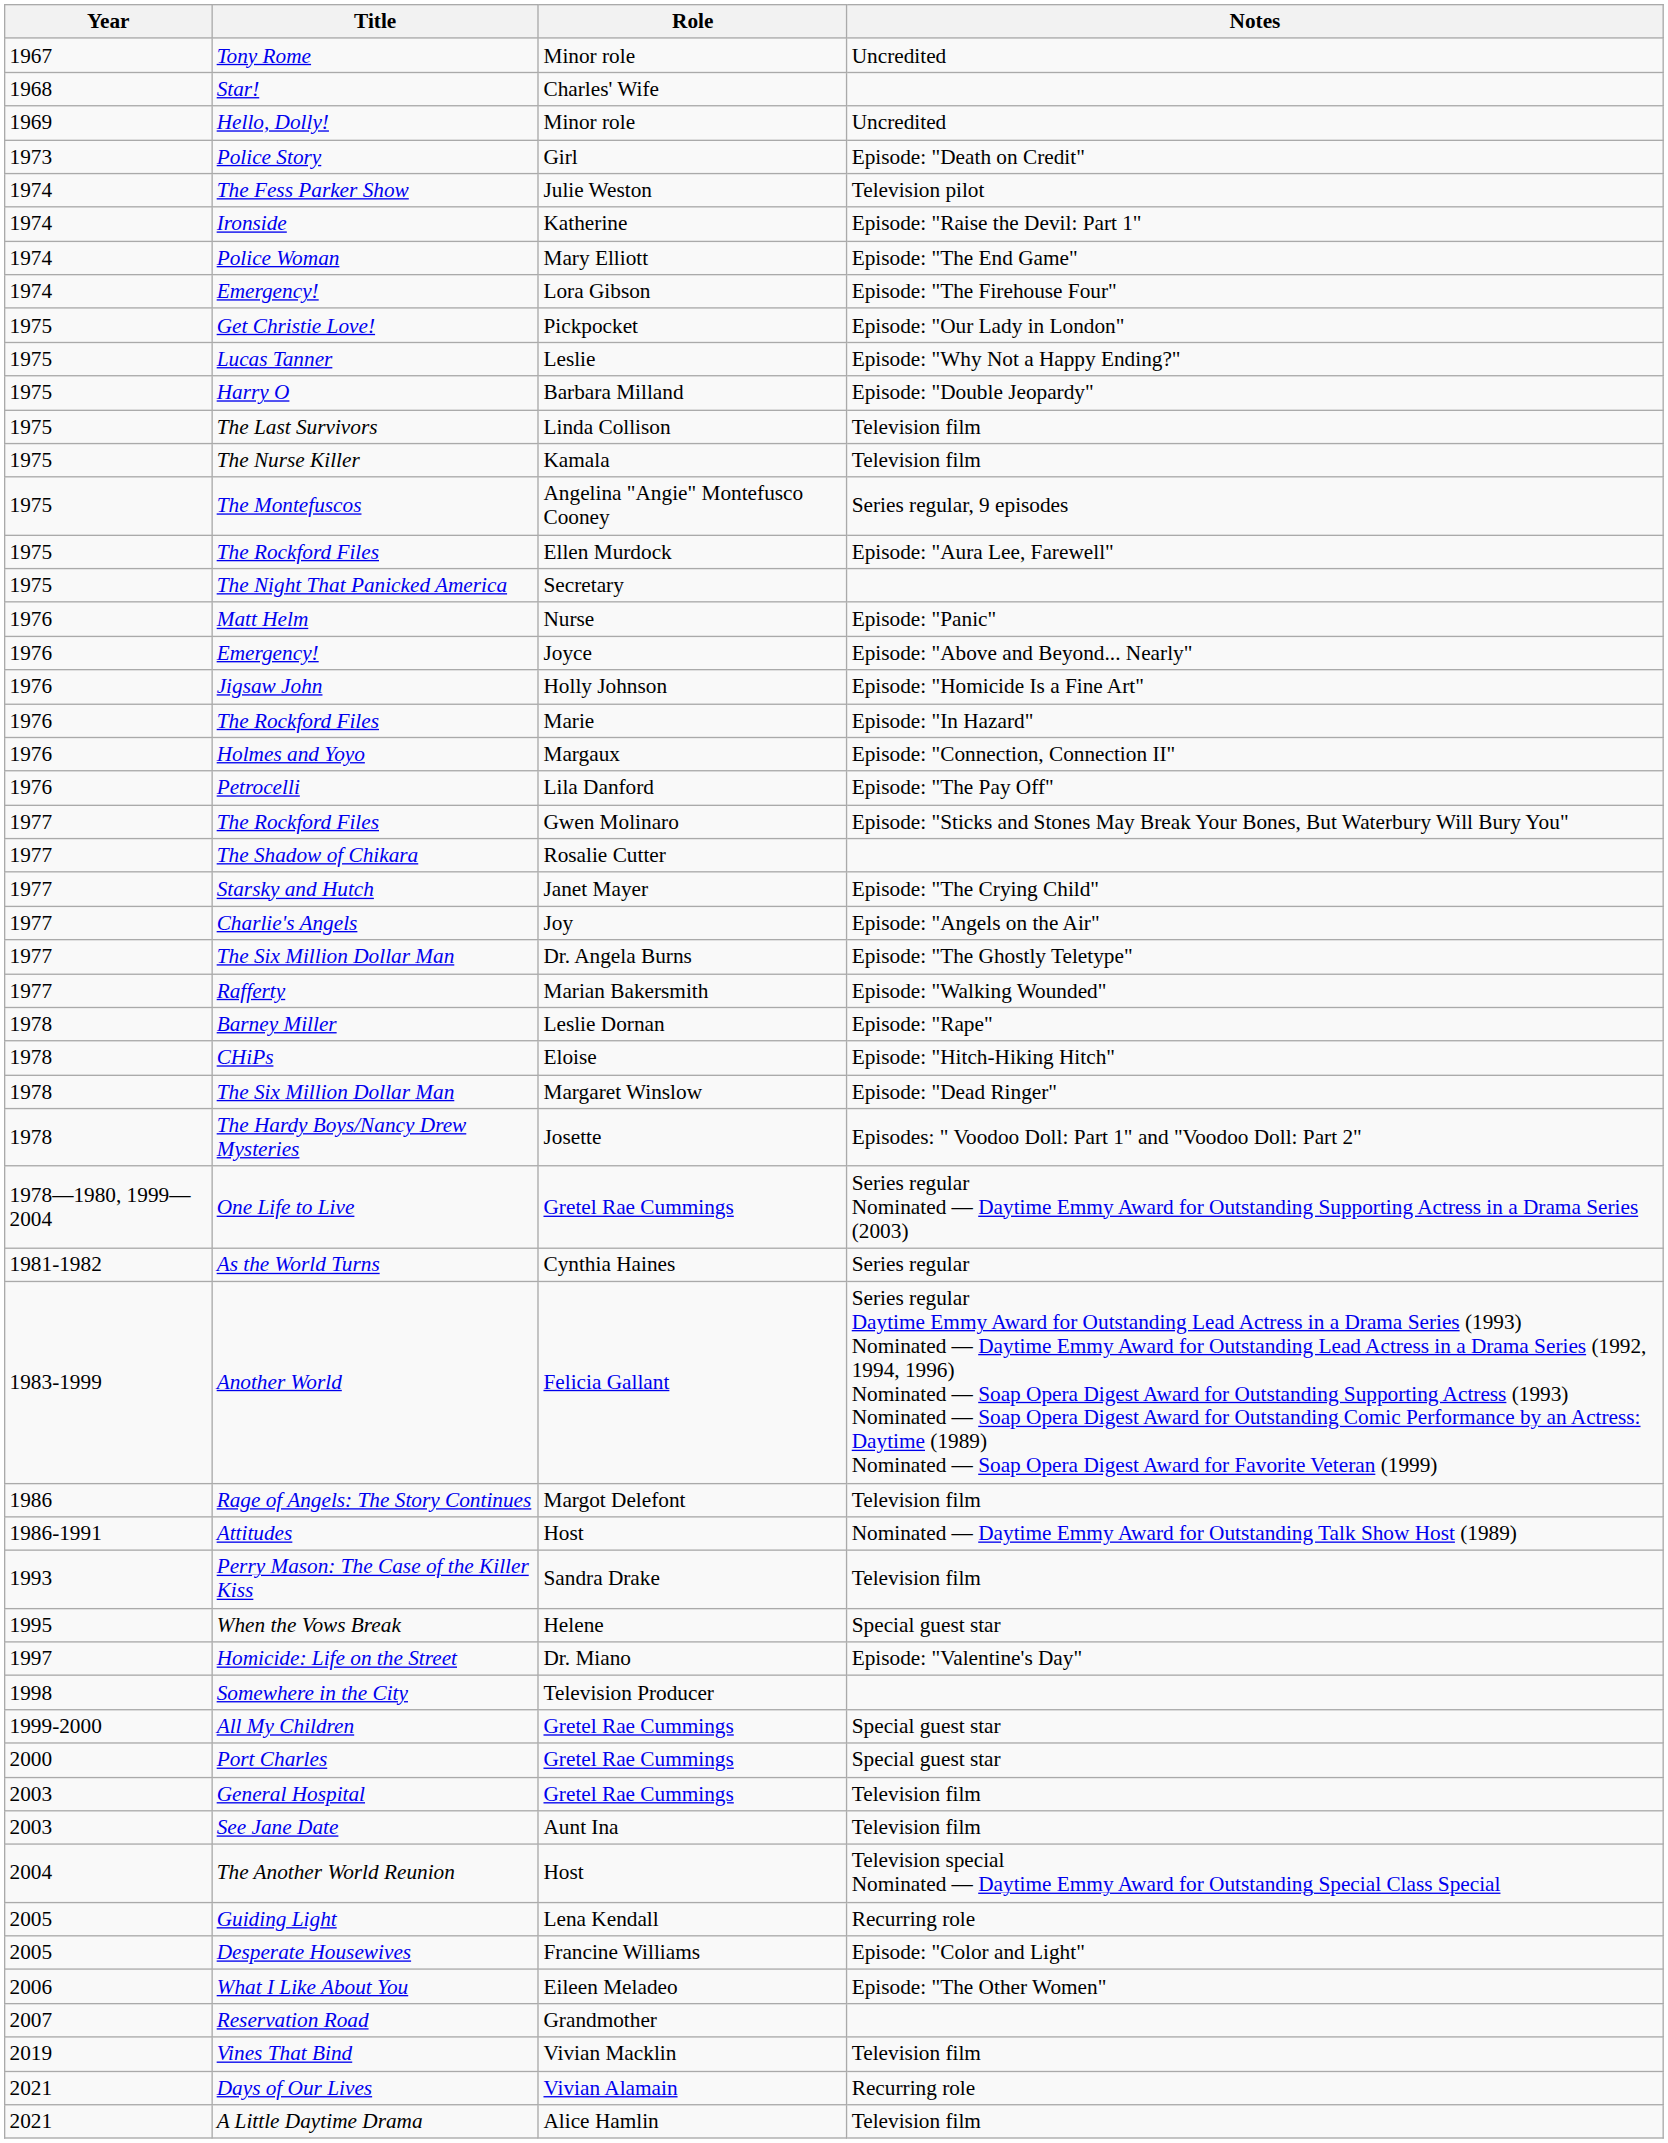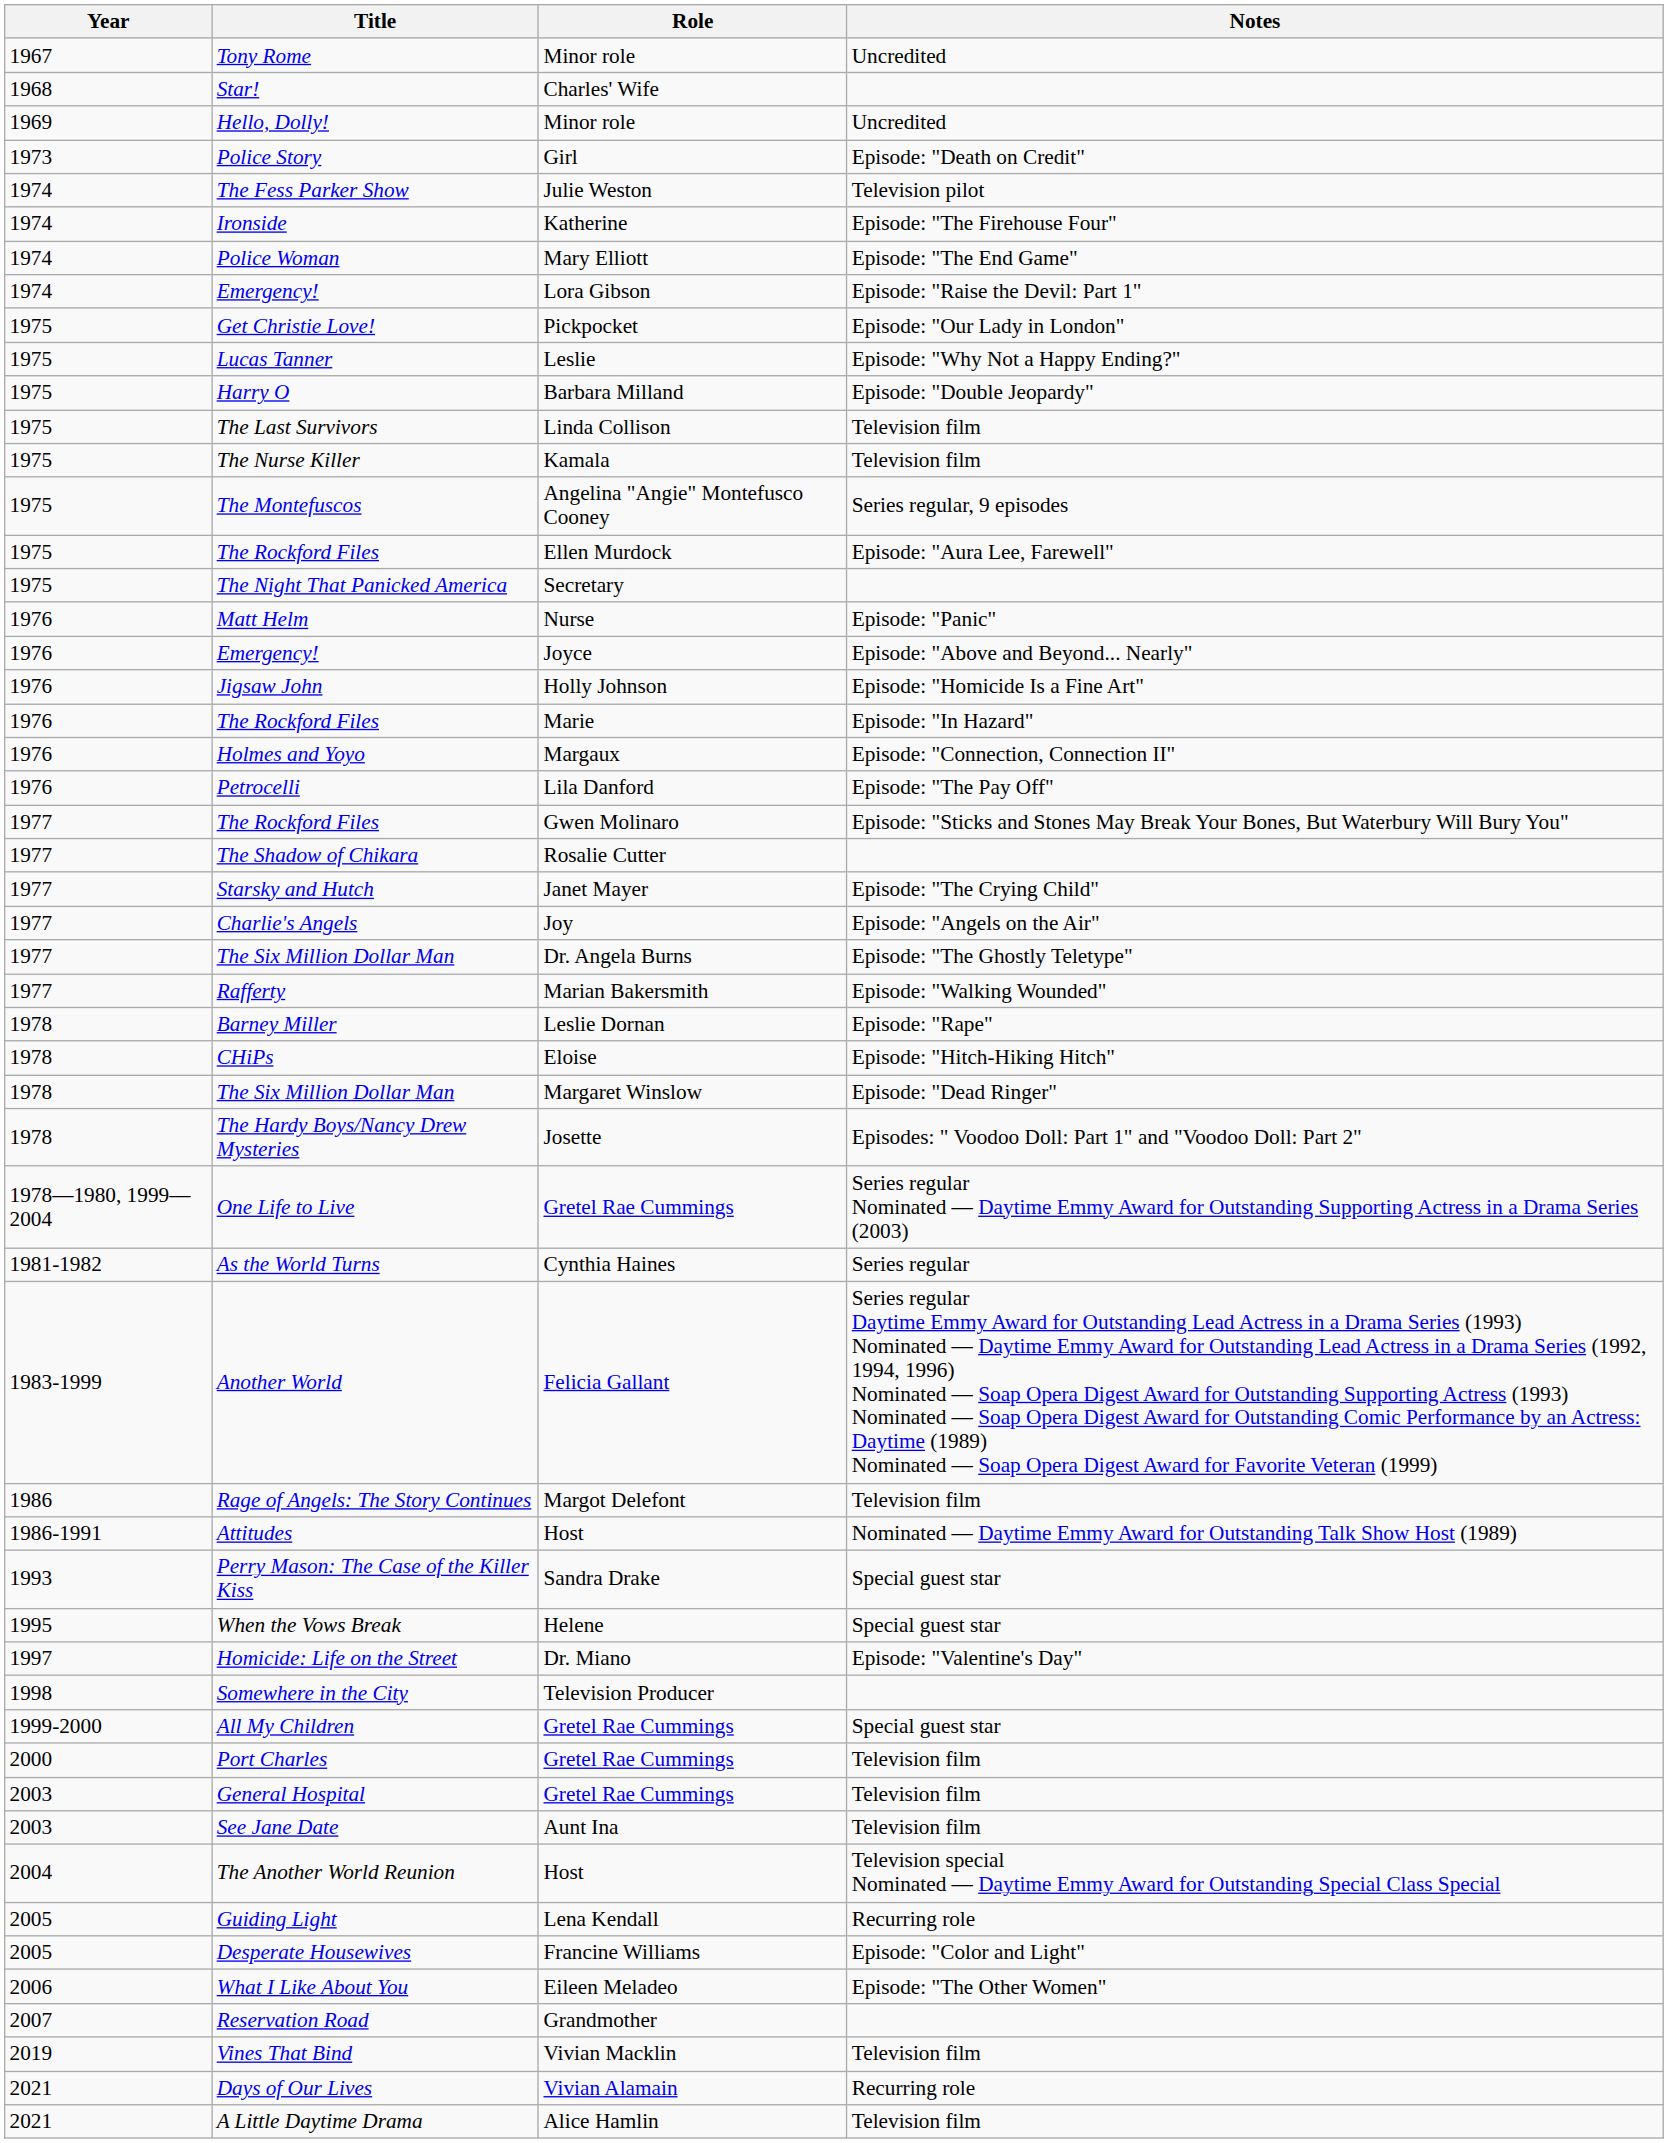Ironside | Notes: Episode: "Raise the Devil: Part 1" -> Episode: "The Firehouse Four"
Emergency! / Lora Gibson | Notes: Episode: "The Firehouse Four" -> Episode: "Raise the Devil: Part 1"
Perry Mason: The Case of the Killer Kiss | Notes: Television film -> Special guest star
Port Charles | Notes: Special guest star -> Television film
